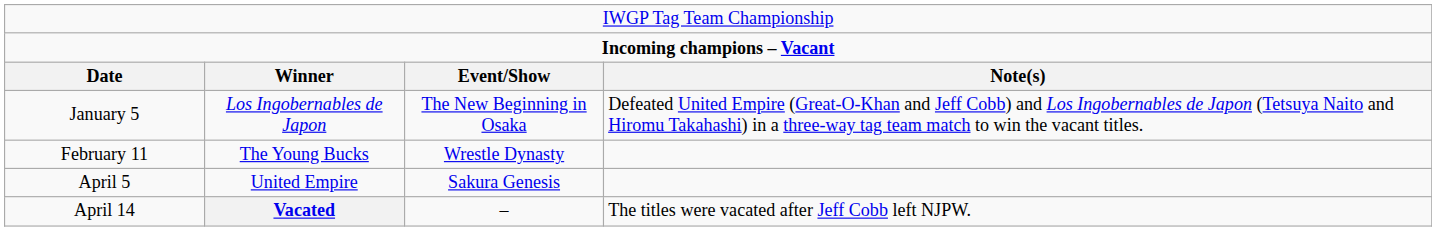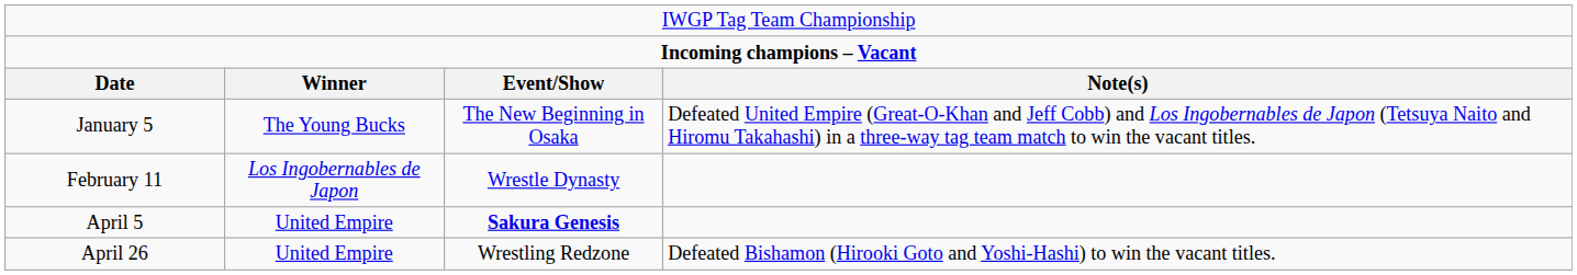January 5 | column 2: Los Ingobernables de Japon -> The Young Bucks
February 11 | column 2: The Young Bucks -> Los Ingobernables de Japon
April 5 | column 3: normal -> bold
- row: April 14 | Vacated | – | The titles were vacated after Jeff Cobb left NJPW.
+ row: April 26 | United Empire | Wrestling Redzone | Defeated Bishamon (Hirooki Goto and Yoshi-Hashi) to win the vacant titles.
